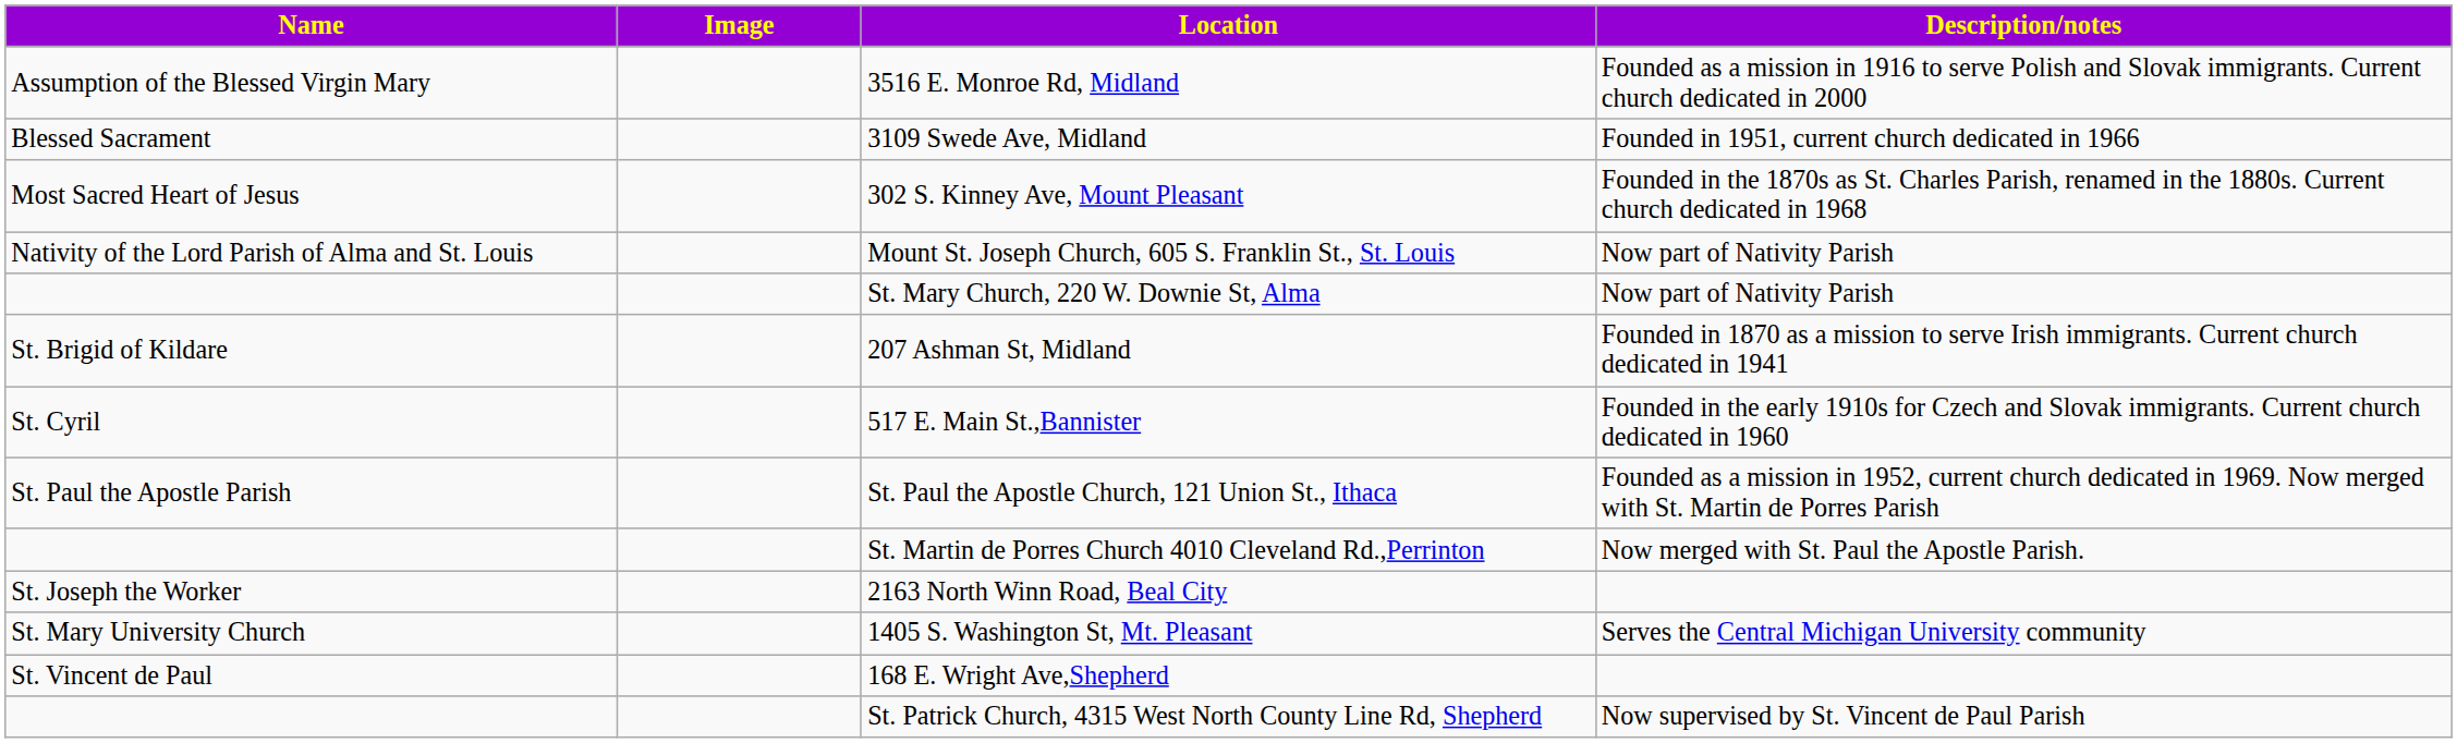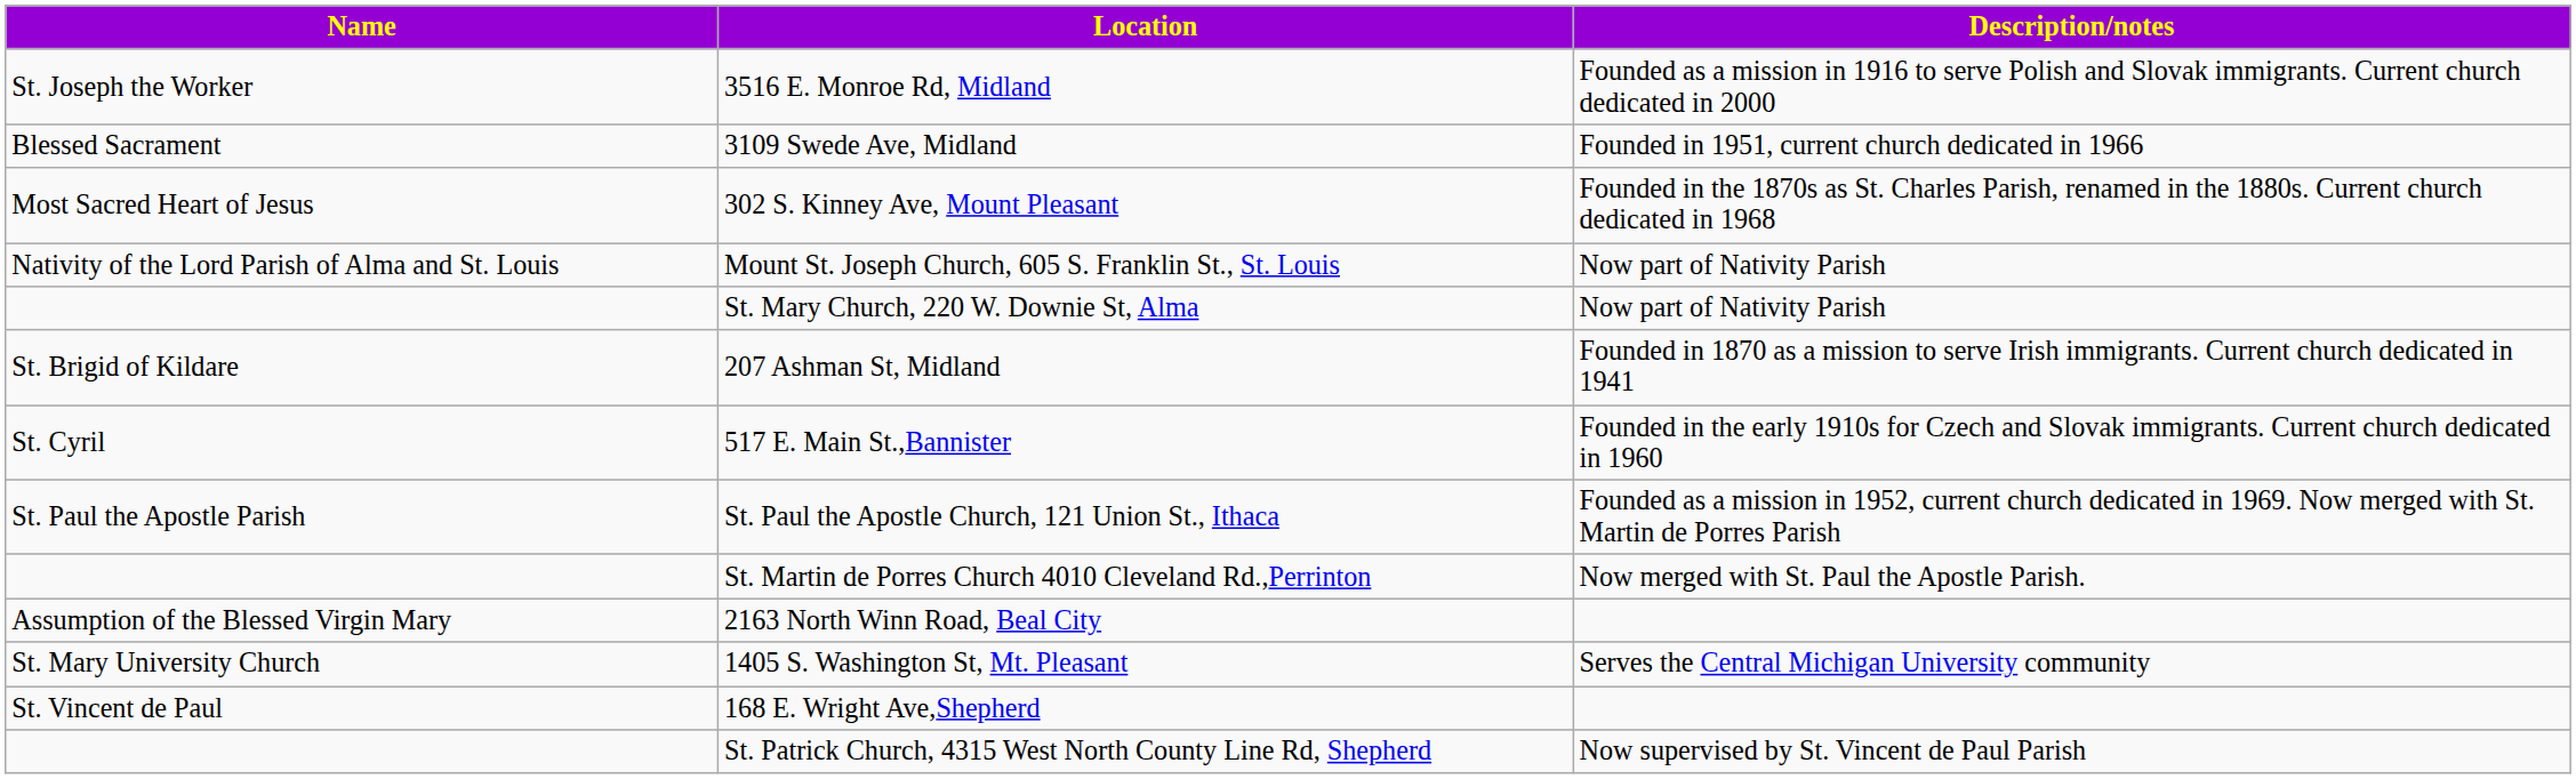- column: Image
3516 E. Monroe Rd, Midland | Name: Assumption of the Blessed Virgin Mary -> St. Joseph the Worker
2163 North Winn Road, Beal City | Name: St. Joseph the Worker -> Assumption of the Blessed Virgin Mary
